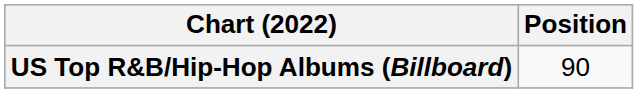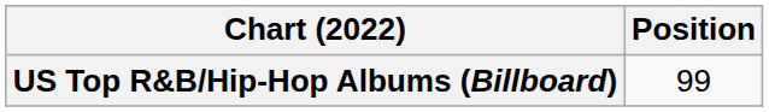US Top R&B/Hip-Hop Albums (Billboard) | Position: 90 -> 99
